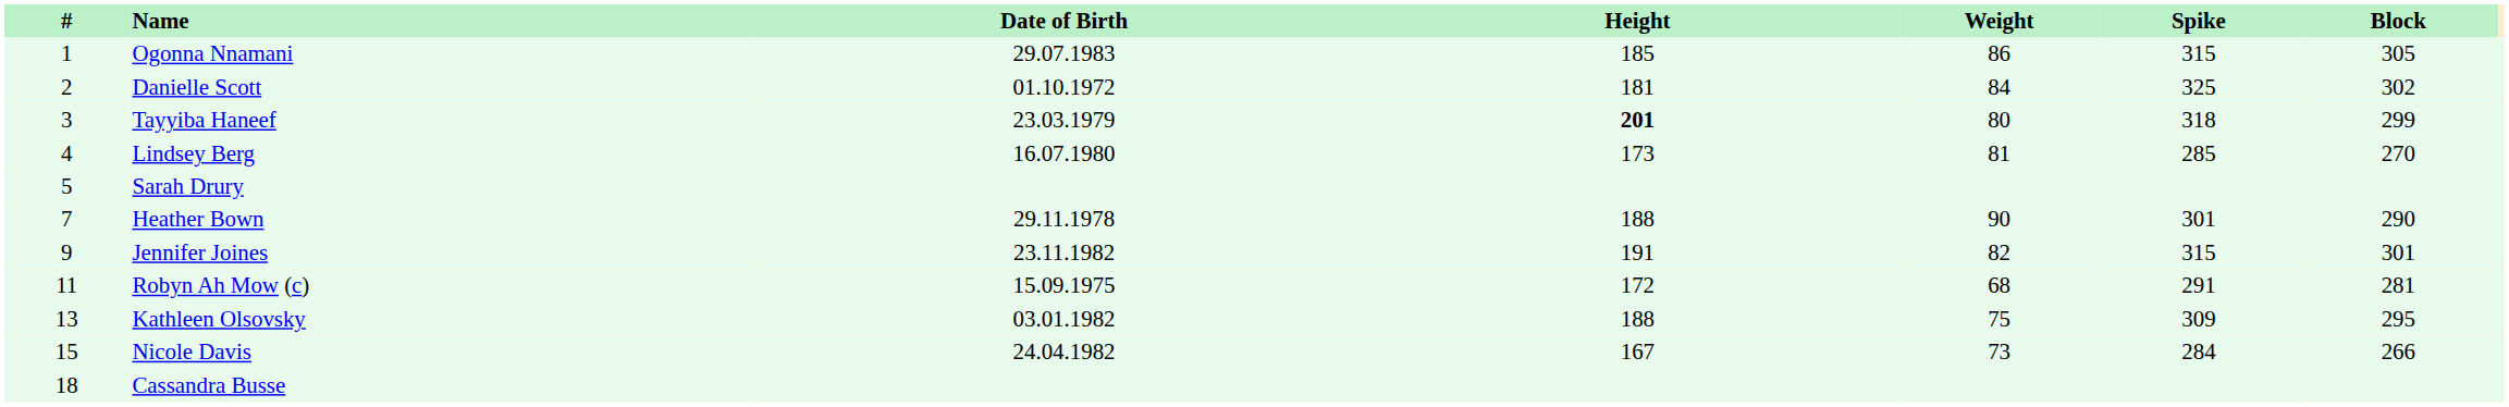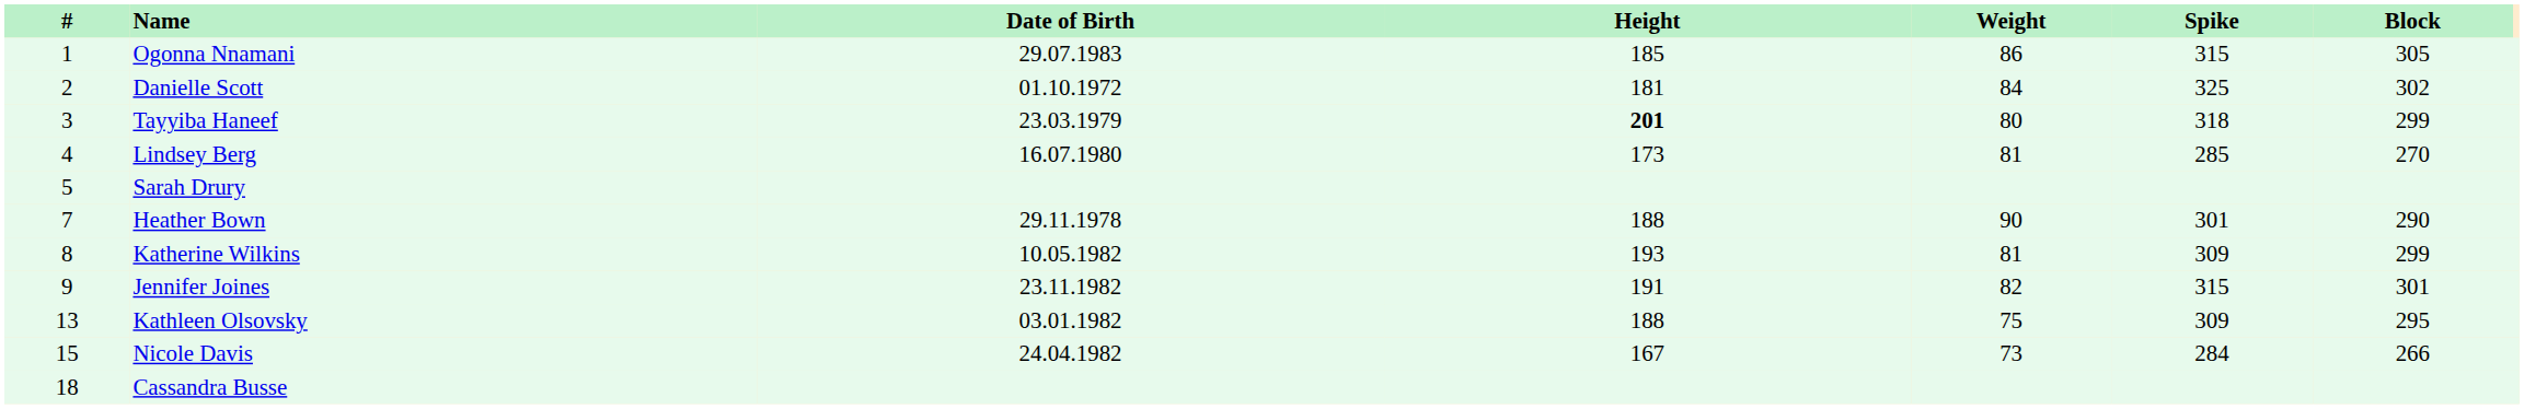+ row: 8 | Katherine Wilkins | 10.05.1982 | 193 | 81 | 309 | 299
- row: 11 | Robyn Ah Mow (c) | 15.09.1975 | 172 | 68 | 291 | 281
